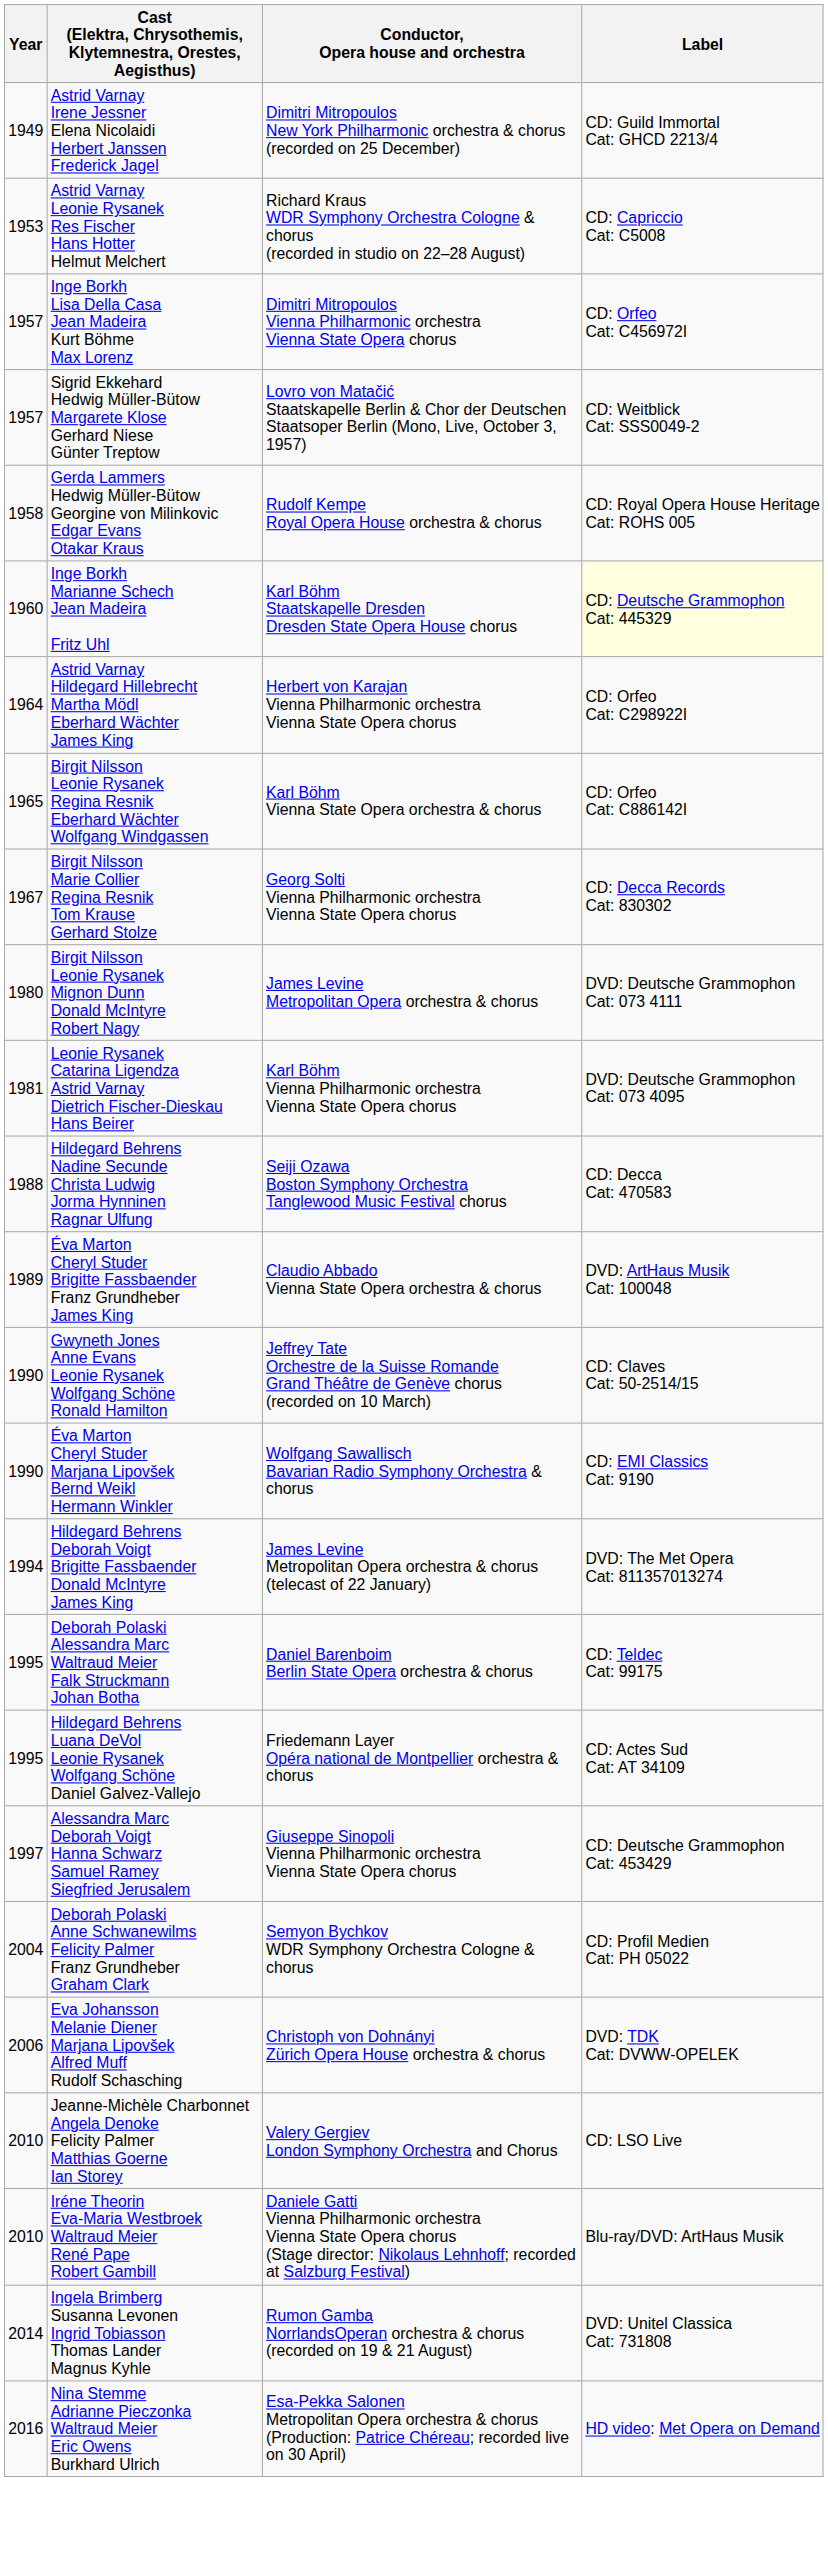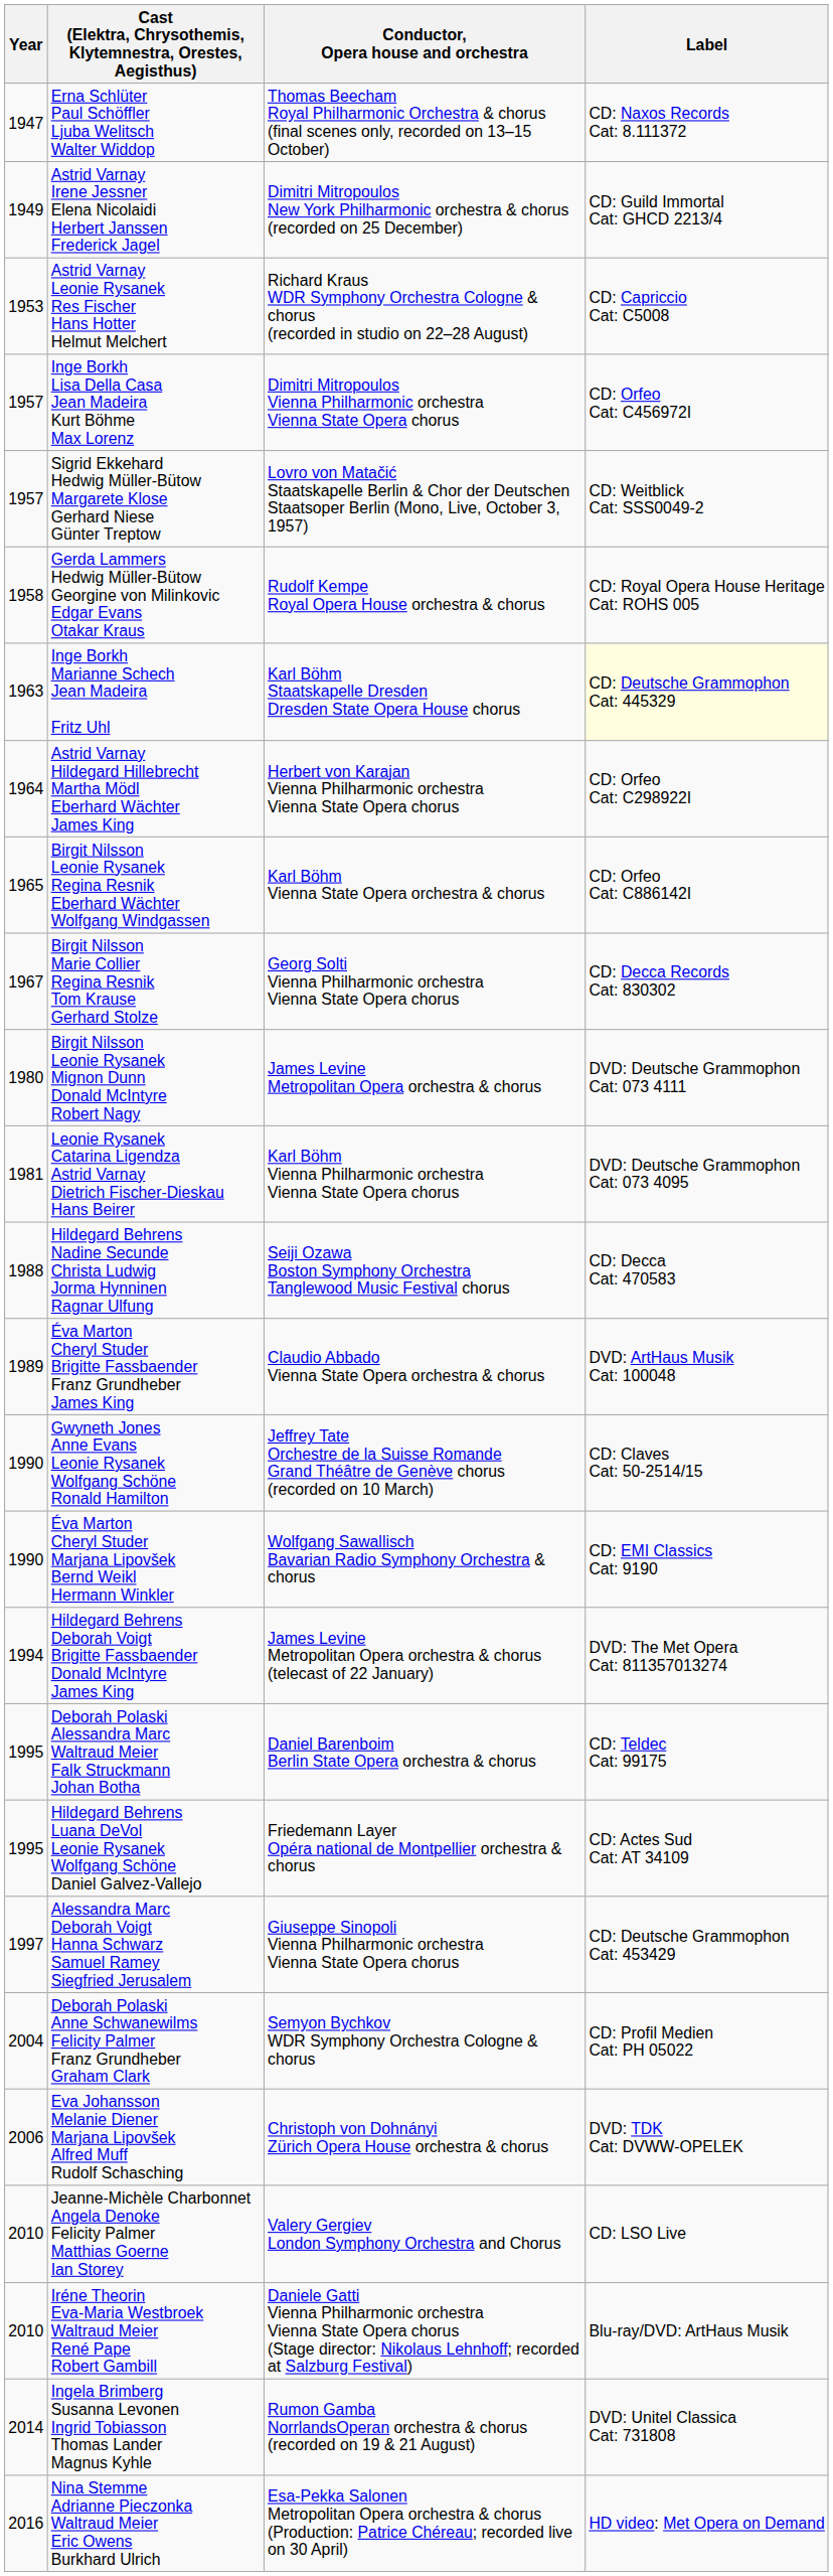+ row: 1947 | Erna Schlüter Paul Schöffler Ljuba Welitsch Walter Widdop | Thomas Beecham Royal Philharmonic Orchestra & chorus (final scenes only, recorded on 13–15 October) | CD: Naxos Records Cat: 8.111372
Inge Borkh Marianne Schech Jean Madeira Fritz Uhl | Year: 1960 -> 1963
